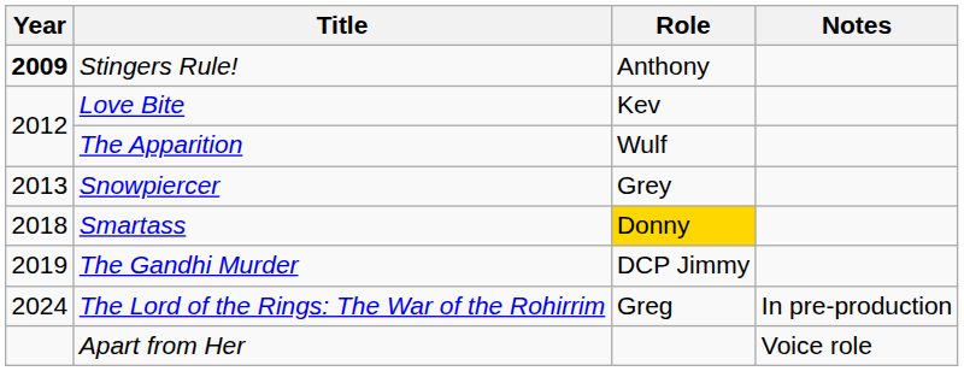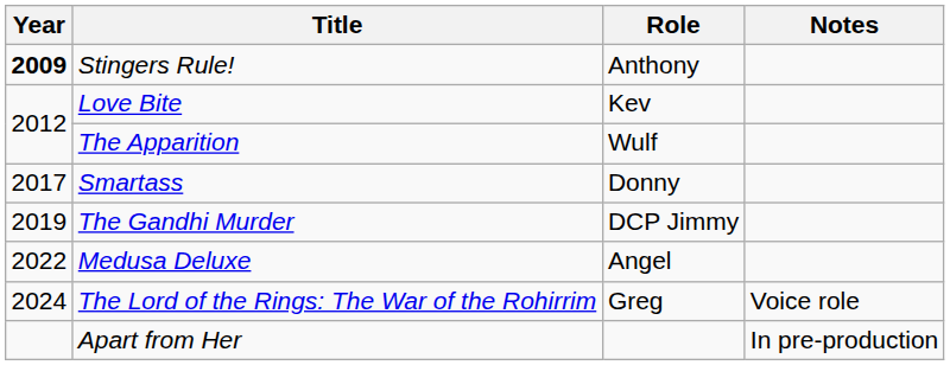- row: 2013 | Snowpiercer | Grey
Smartass | Year: 2018 -> 2017
Smartass | Role: gold background -> no background
+ row: 2022 | Medusa Deluxe | Angel
The Lord of the Rings: The War of the Rohirrim | Notes: In pre-production -> Voice role
Apart from Her | Notes: Voice role -> In pre-production
